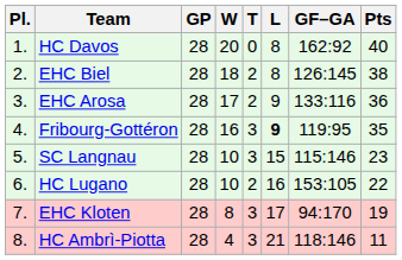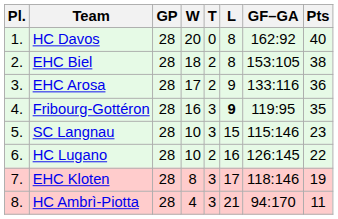EHC Biel | GF–GA: 126:145 -> 153:105
HC Lugano | GF–GA: 153:105 -> 126:145
EHC Kloten | GF–GA: 94:170 -> 118:146
HC Ambrì-Piotta | GF–GA: 118:146 -> 94:170
